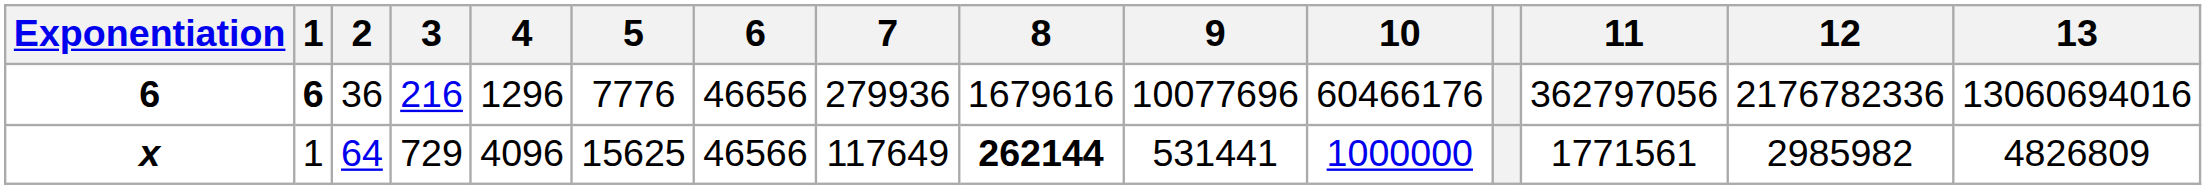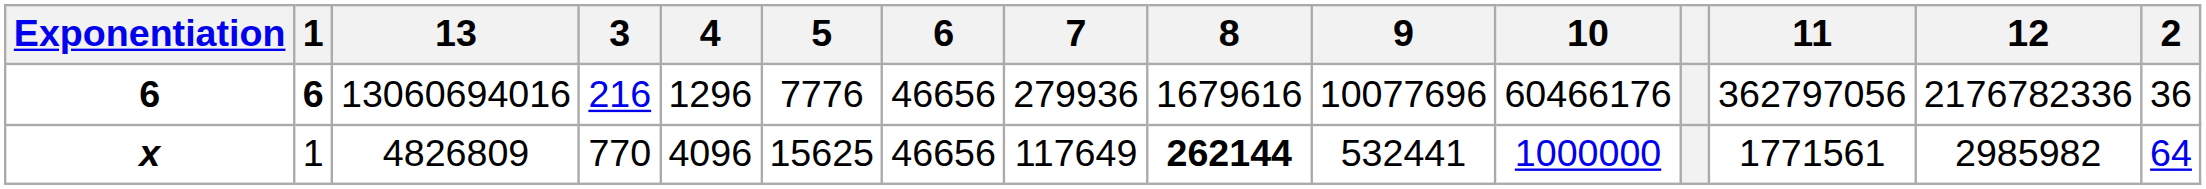columns swapped: 2 <-> 13
x | 3: 729 -> 770
x | 6: 46566 -> 46656
x | 9: 531441 -> 532441
